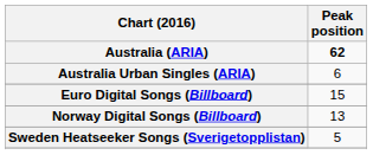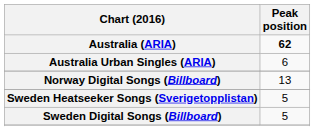- row: Euro Digital Songs (Billboard) | 15
+ row: Sweden Digital Songs (Billboard) | 5
